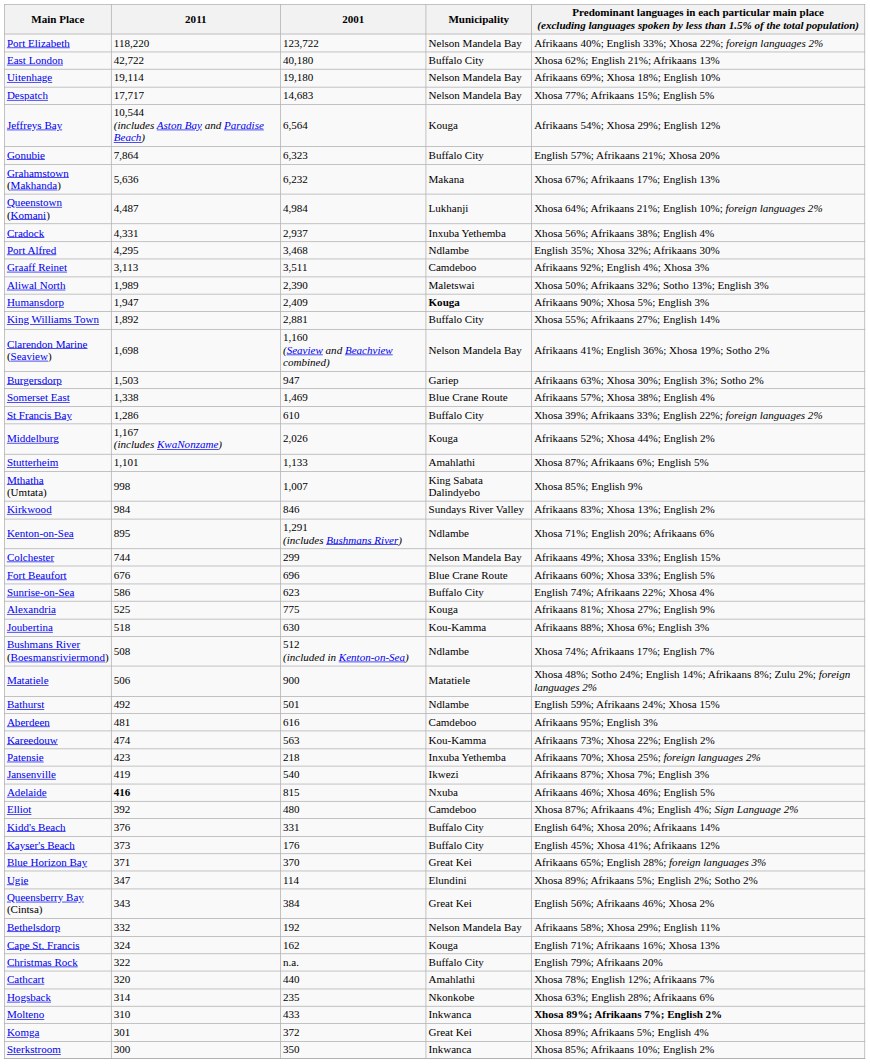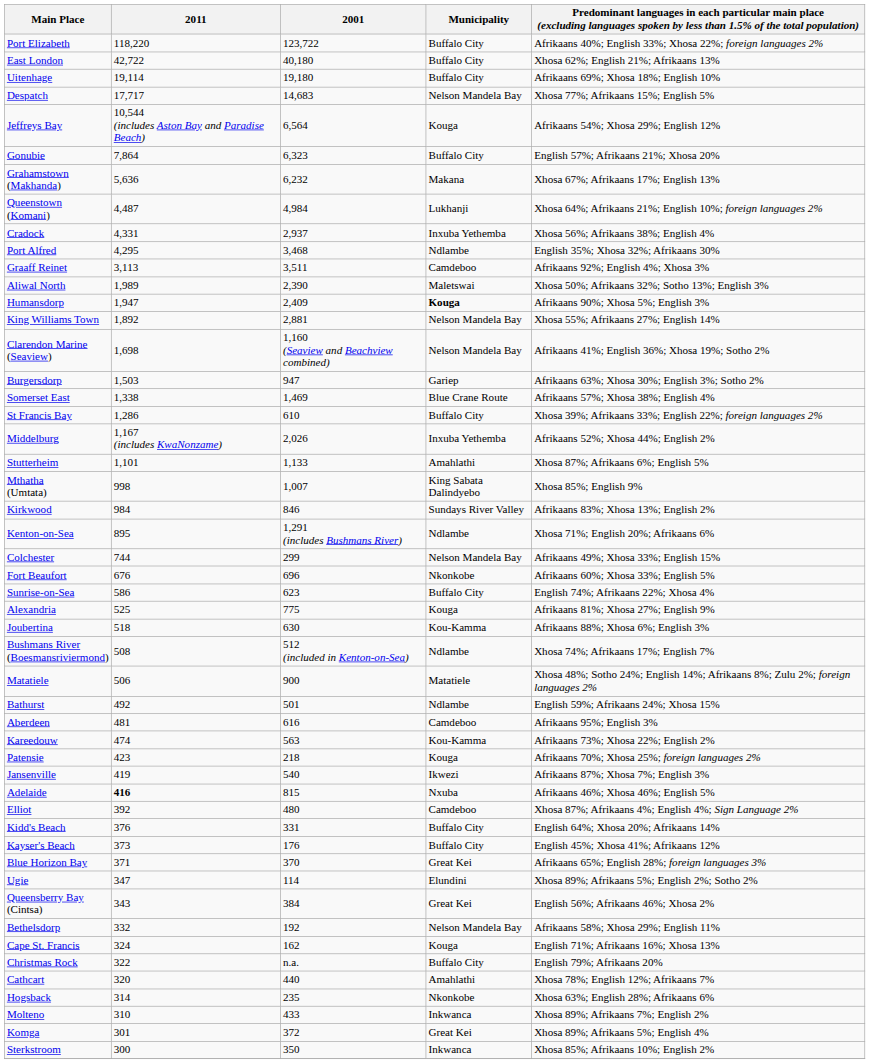Port Elizabeth | Municipality: Nelson Mandela Bay -> Buffalo City
Uitenhage | Municipality: Nelson Mandela Bay -> Buffalo City
King Williams Town | Municipality: Buffalo City -> Nelson Mandela Bay
Middelburg | Municipality: Kouga -> Inxuba Yethemba
Fort Beaufort | Municipality: Blue Crane Route -> Nkonkobe
Patensie | Municipality: Inxuba Yethemba -> Kouga
Molteno | column 5: bold -> normal
